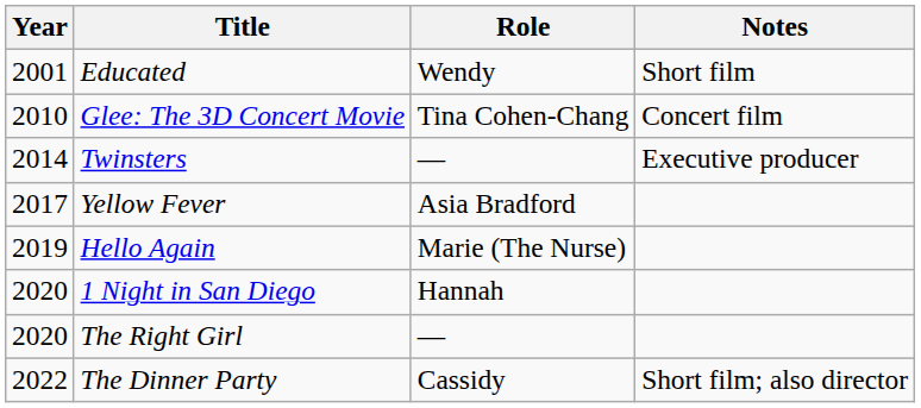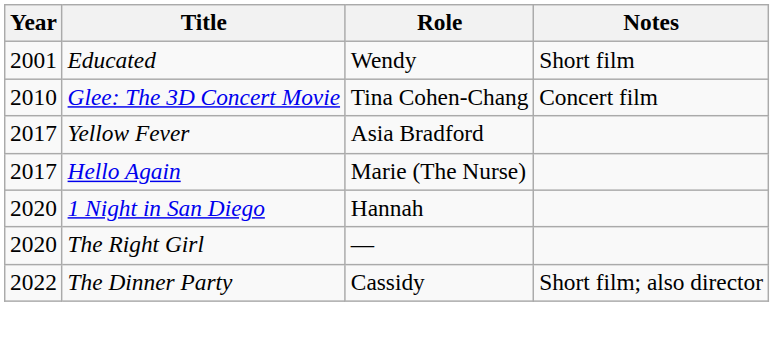- row: 2014 | Twinsters | — | Executive producer
Hello Again | Year: 2019 -> 2017
